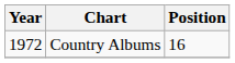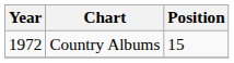Country Albums | Position: 16 -> 15
